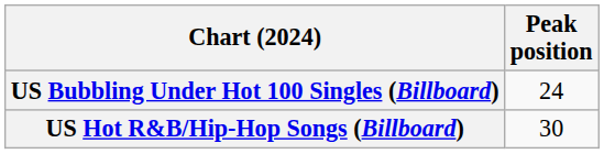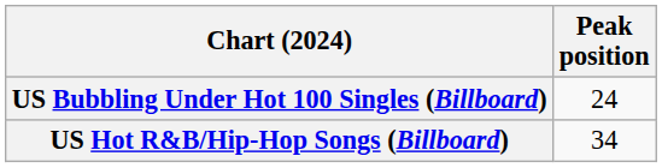US Hot R&B/Hip-Hop Songs (Billboard) | Peak position: 30 -> 34
